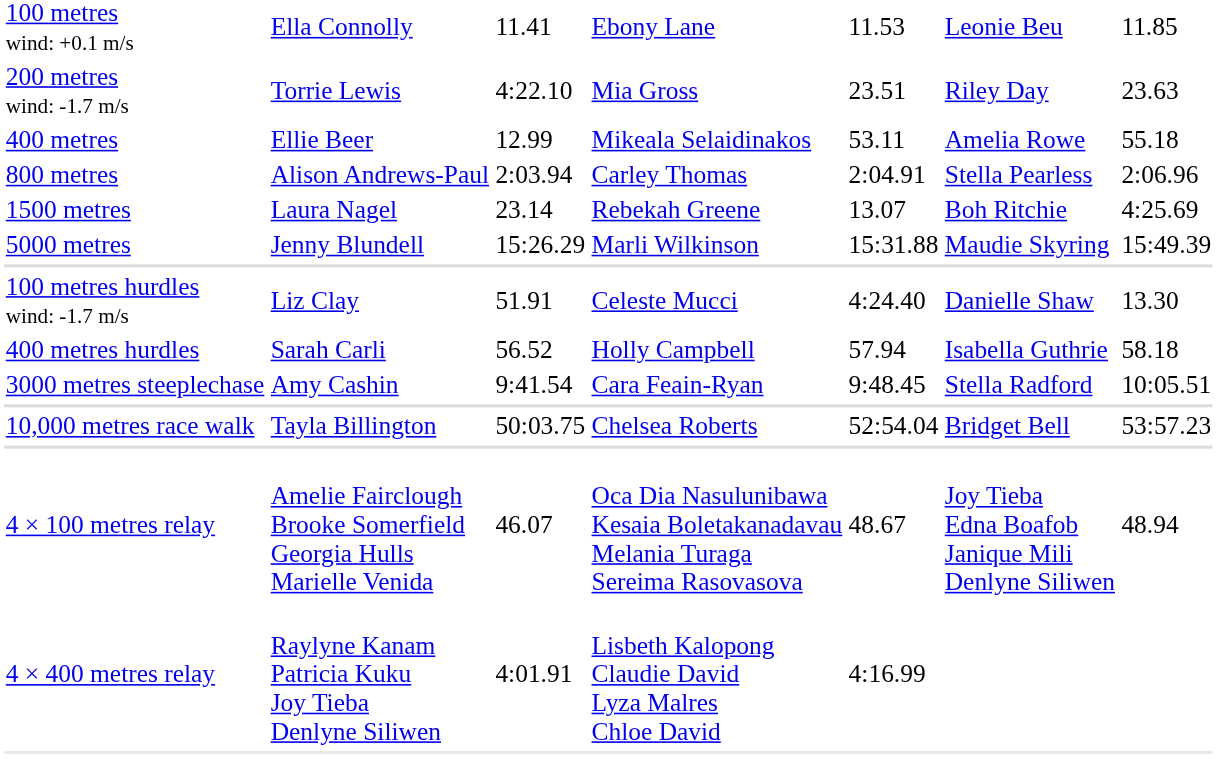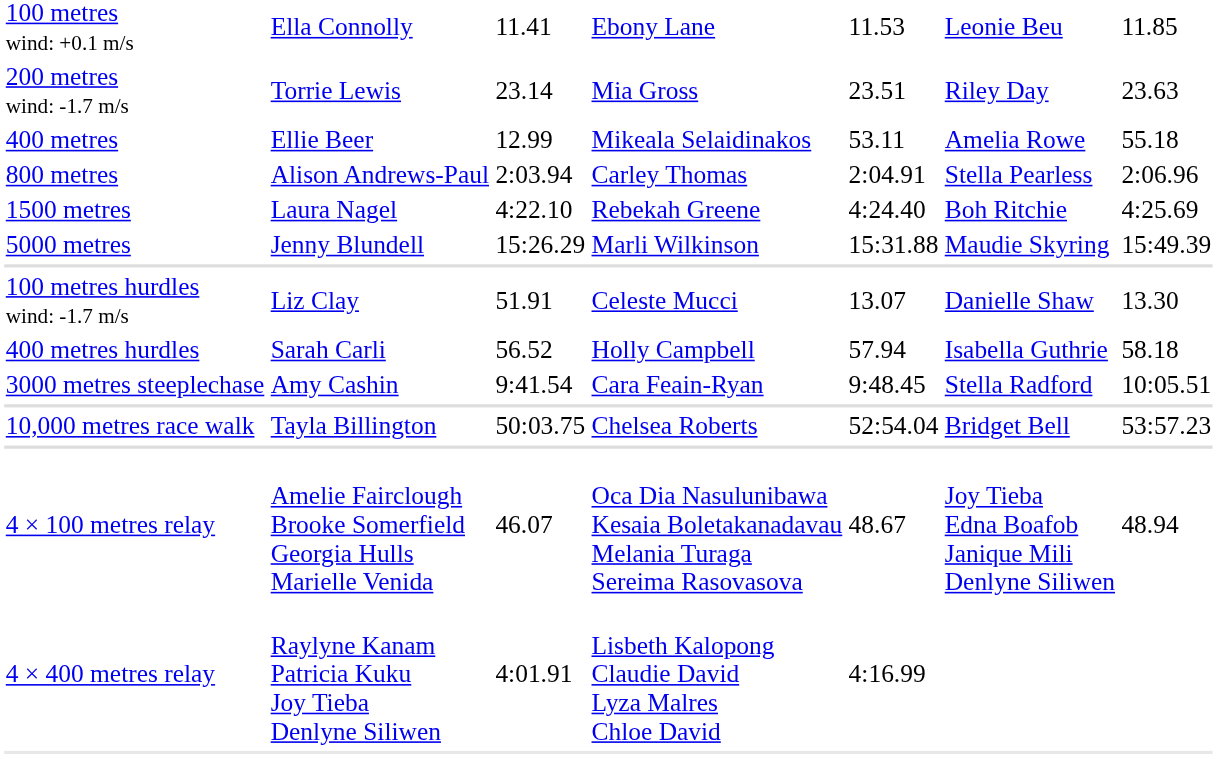200 metres wind: -1.7 m/s | column 3: 4:22.10 -> 23.14
1500 metres | column 3: 23.14 -> 4:22.10
1500 metres | column 5: 13.07 -> 4:24.40
100 metres hurdles wind: -1.7 m/s | column 5: 4:24.40 -> 13.07
